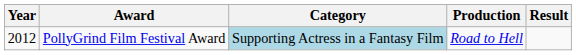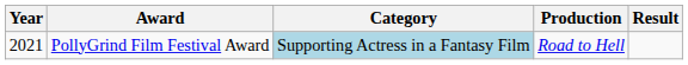PollyGrind Film Festival Award | Year: 2012 -> 2021
